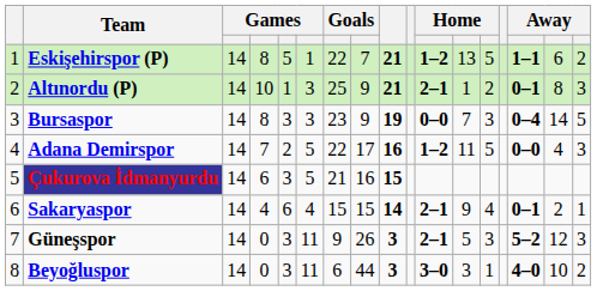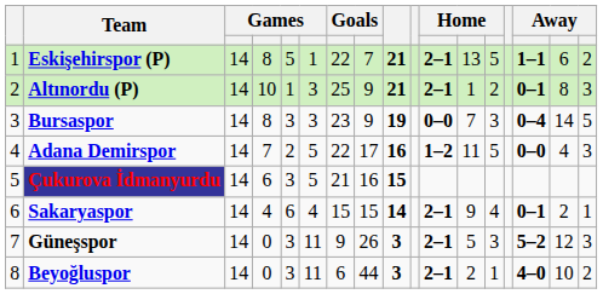Eskişehirspor (P) | column 11: 1–2 -> 2–1
Beyoğluspor | column 11: 3–0 -> 2–1
Beyoğluspor | column 12: 3 -> 2
